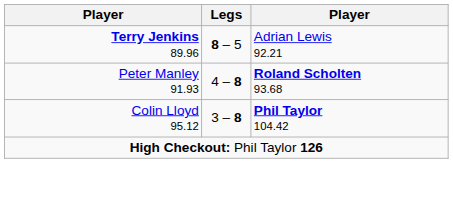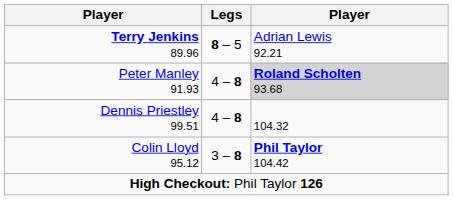Peter Manley 91.93 | column 3: no background -> lightgrey background
+ row: Dennis Priestley 99.51 | 4 – 8 | 104.32
